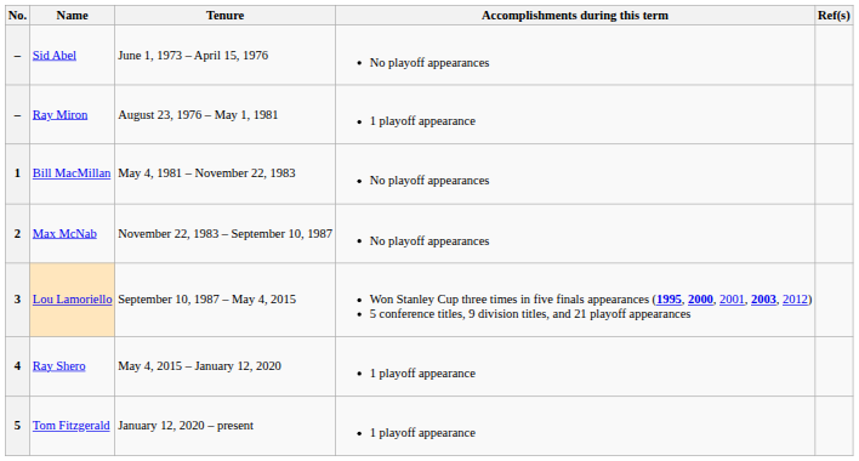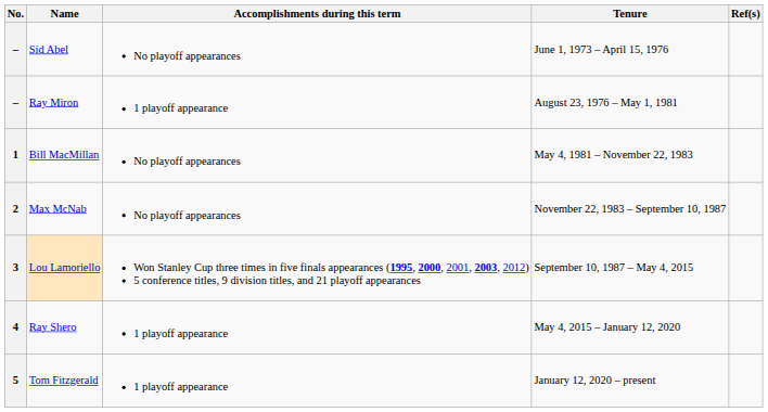columns swapped: Tenure <-> Accomplishments during this term
